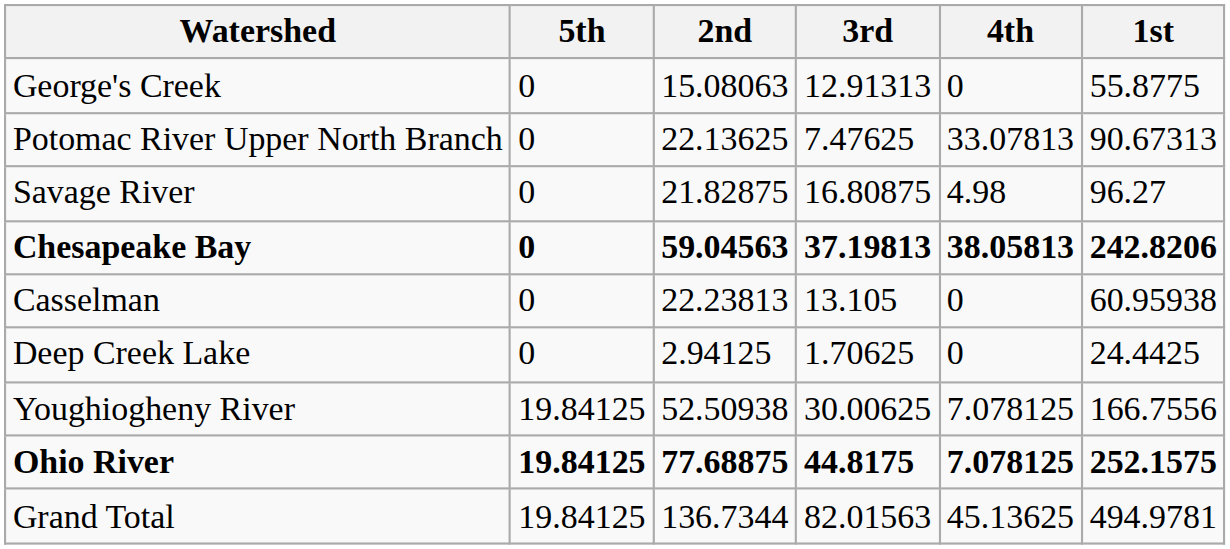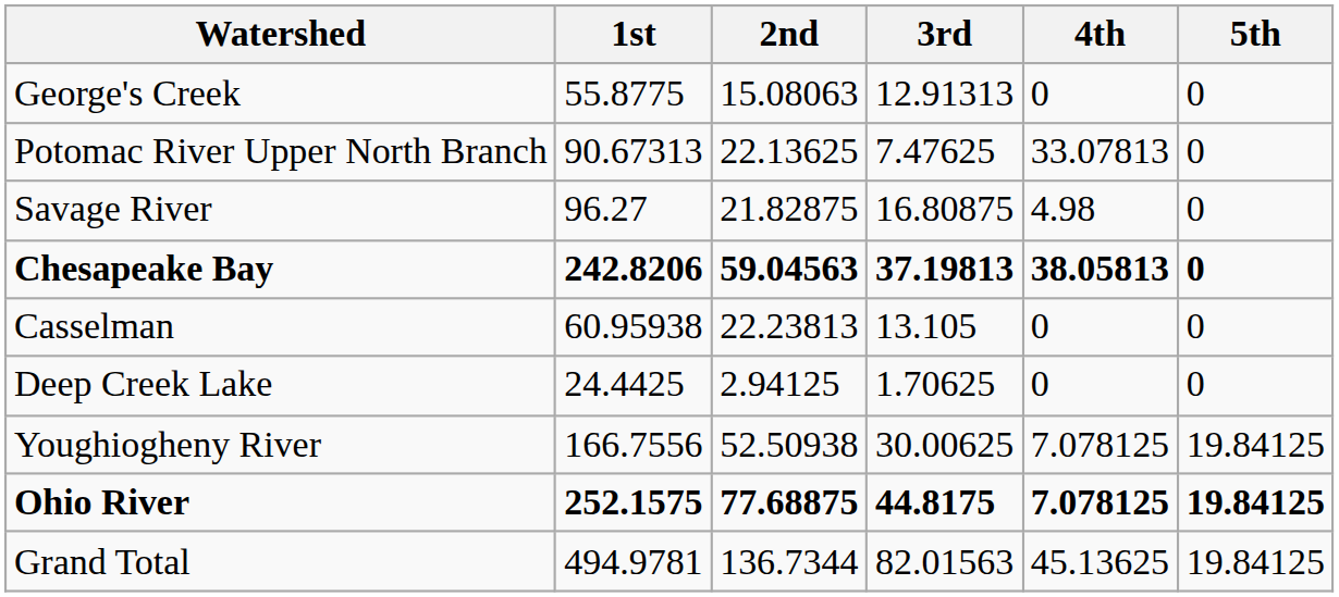columns swapped: 1st <-> 5th
